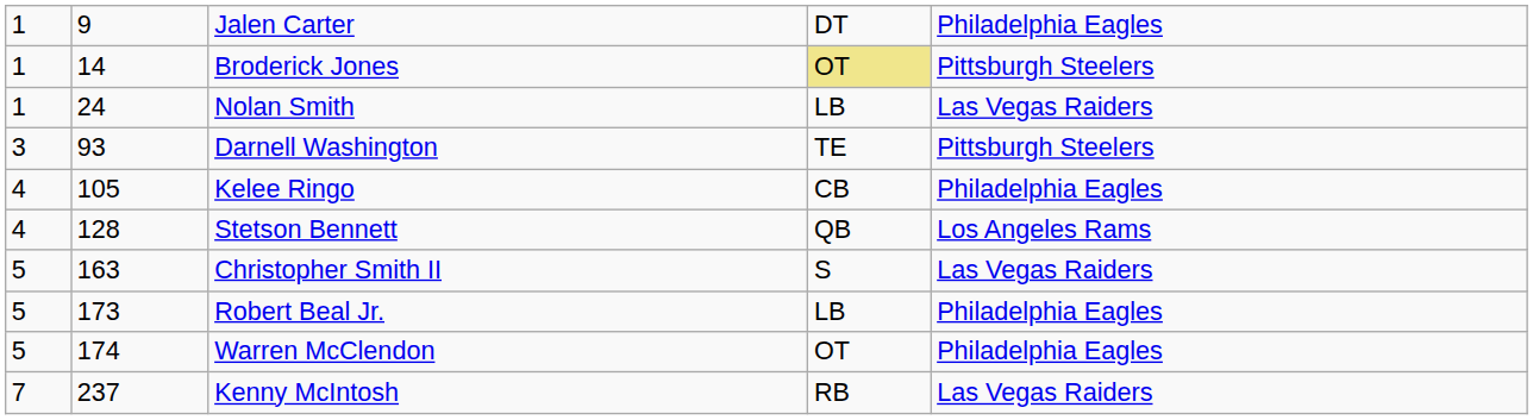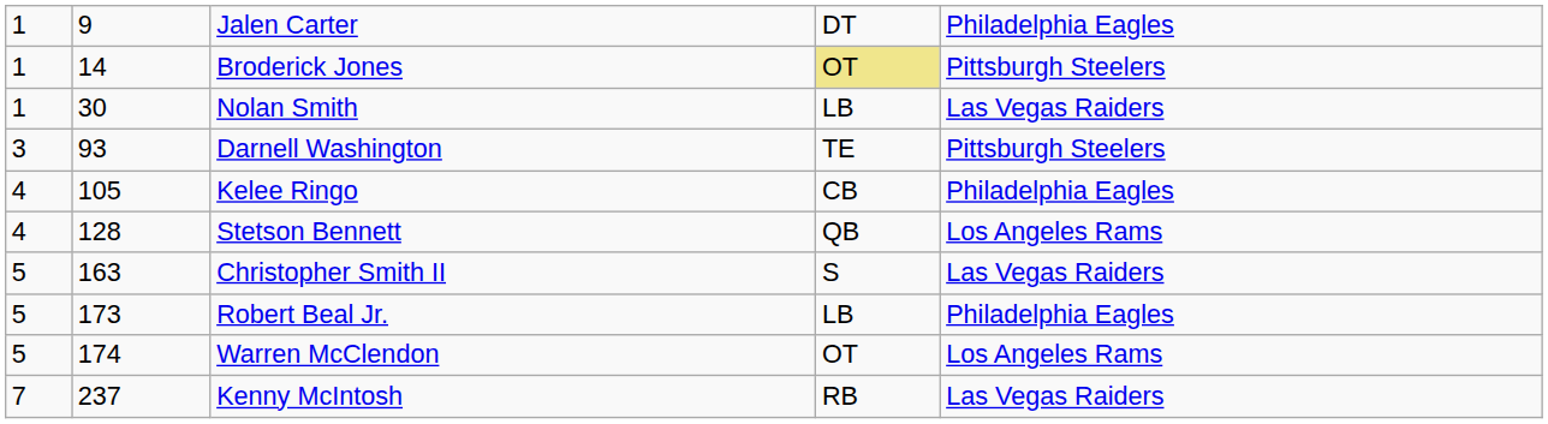Nolan Smith | column 2: 24 -> 30
Warren McClendon | column 5: Philadelphia Eagles -> Los Angeles Rams
